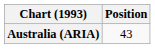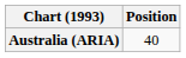Australia (ARIA) | Position: 43 -> 40
